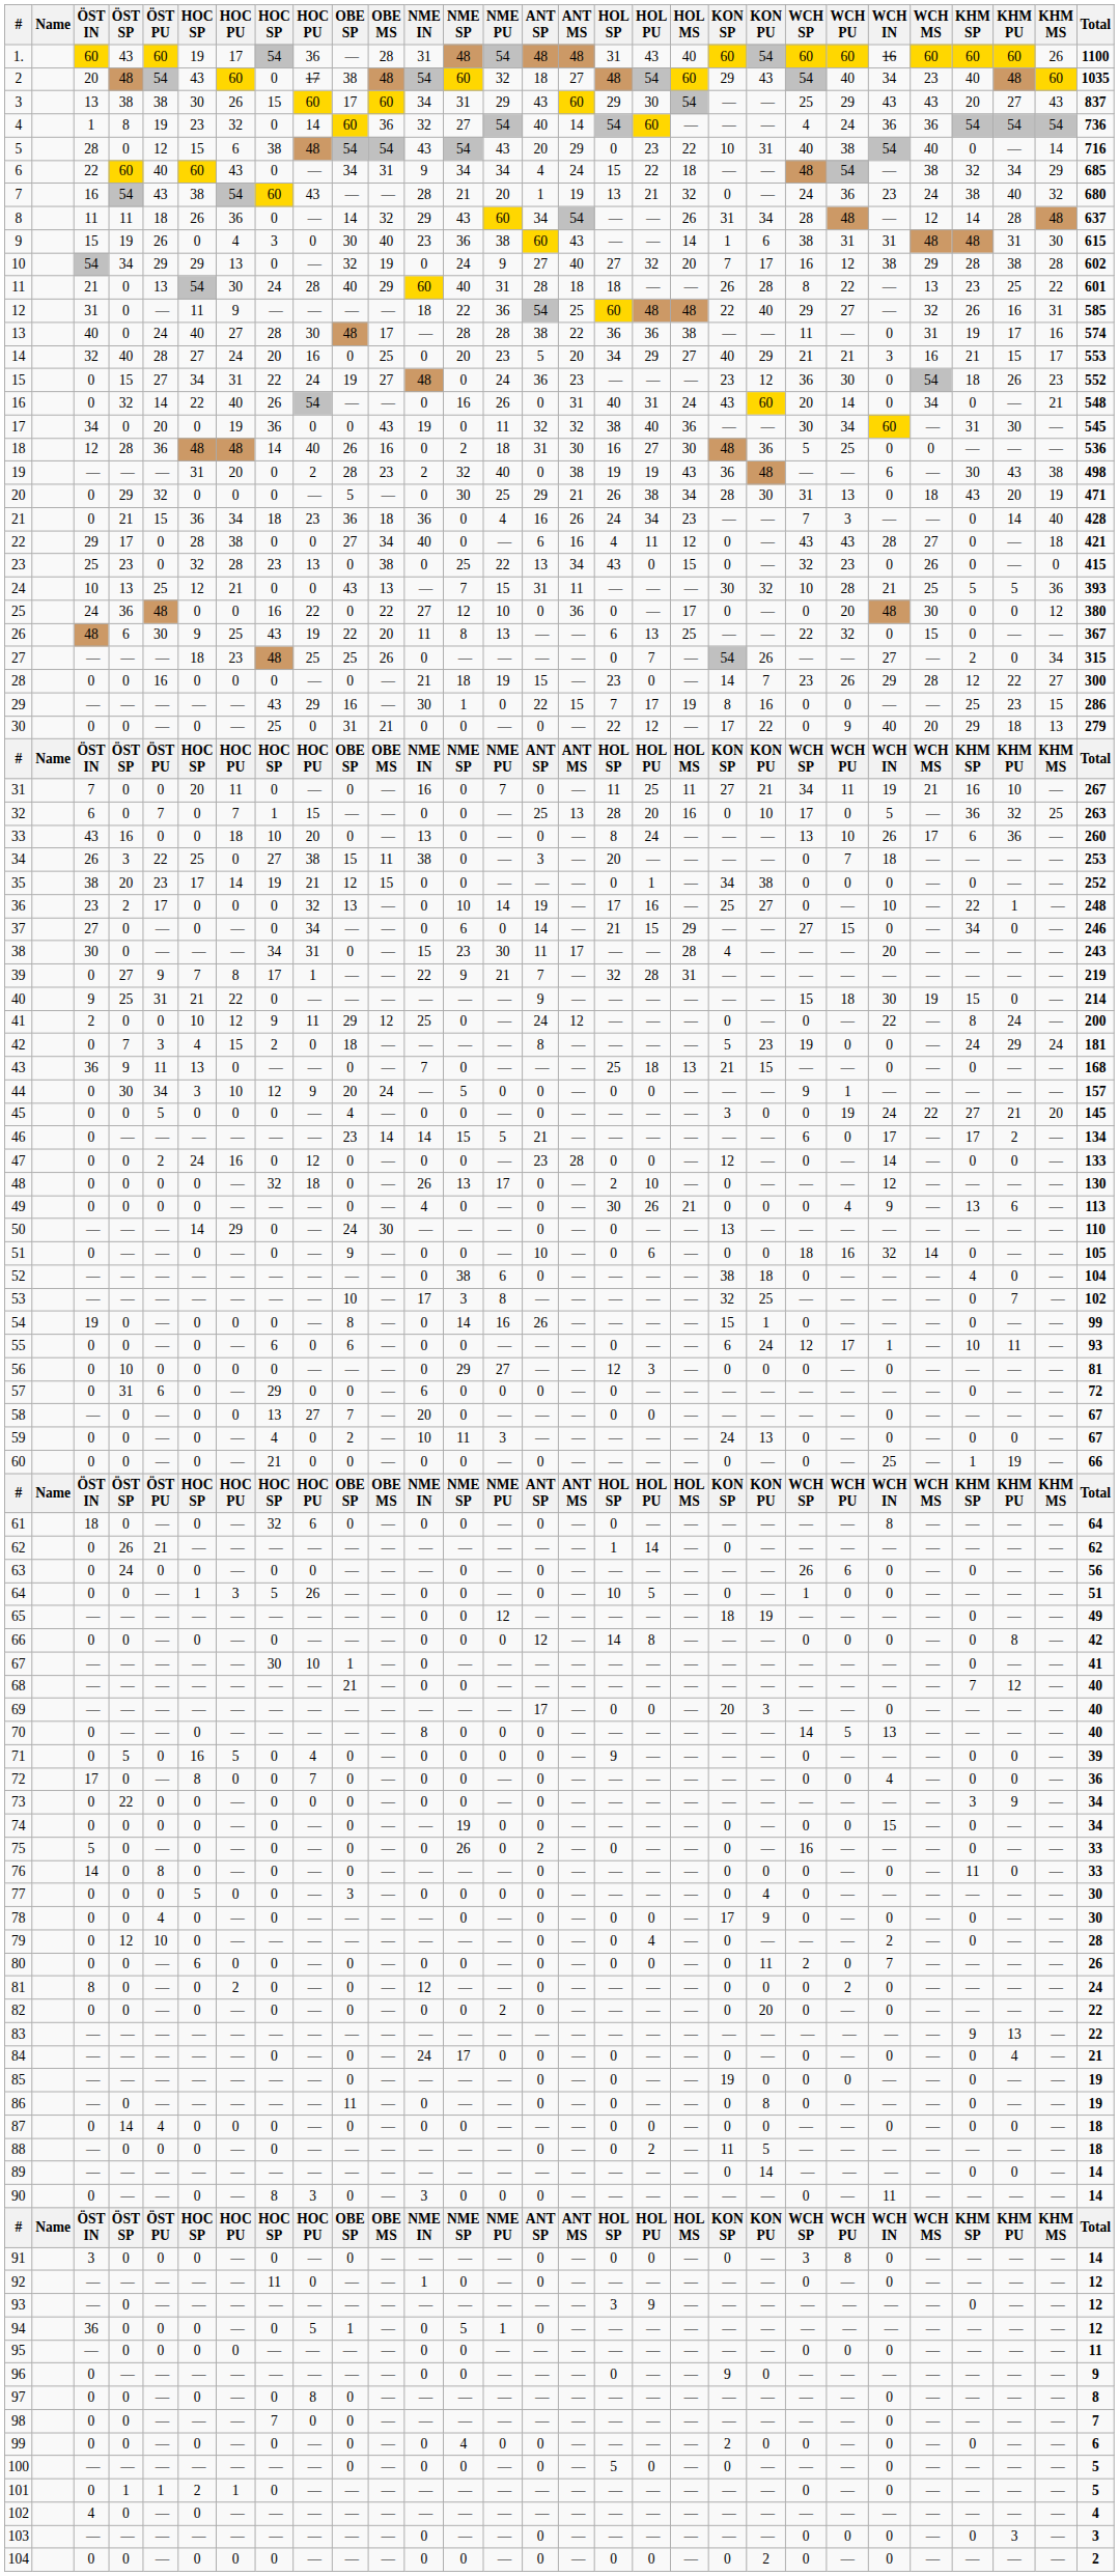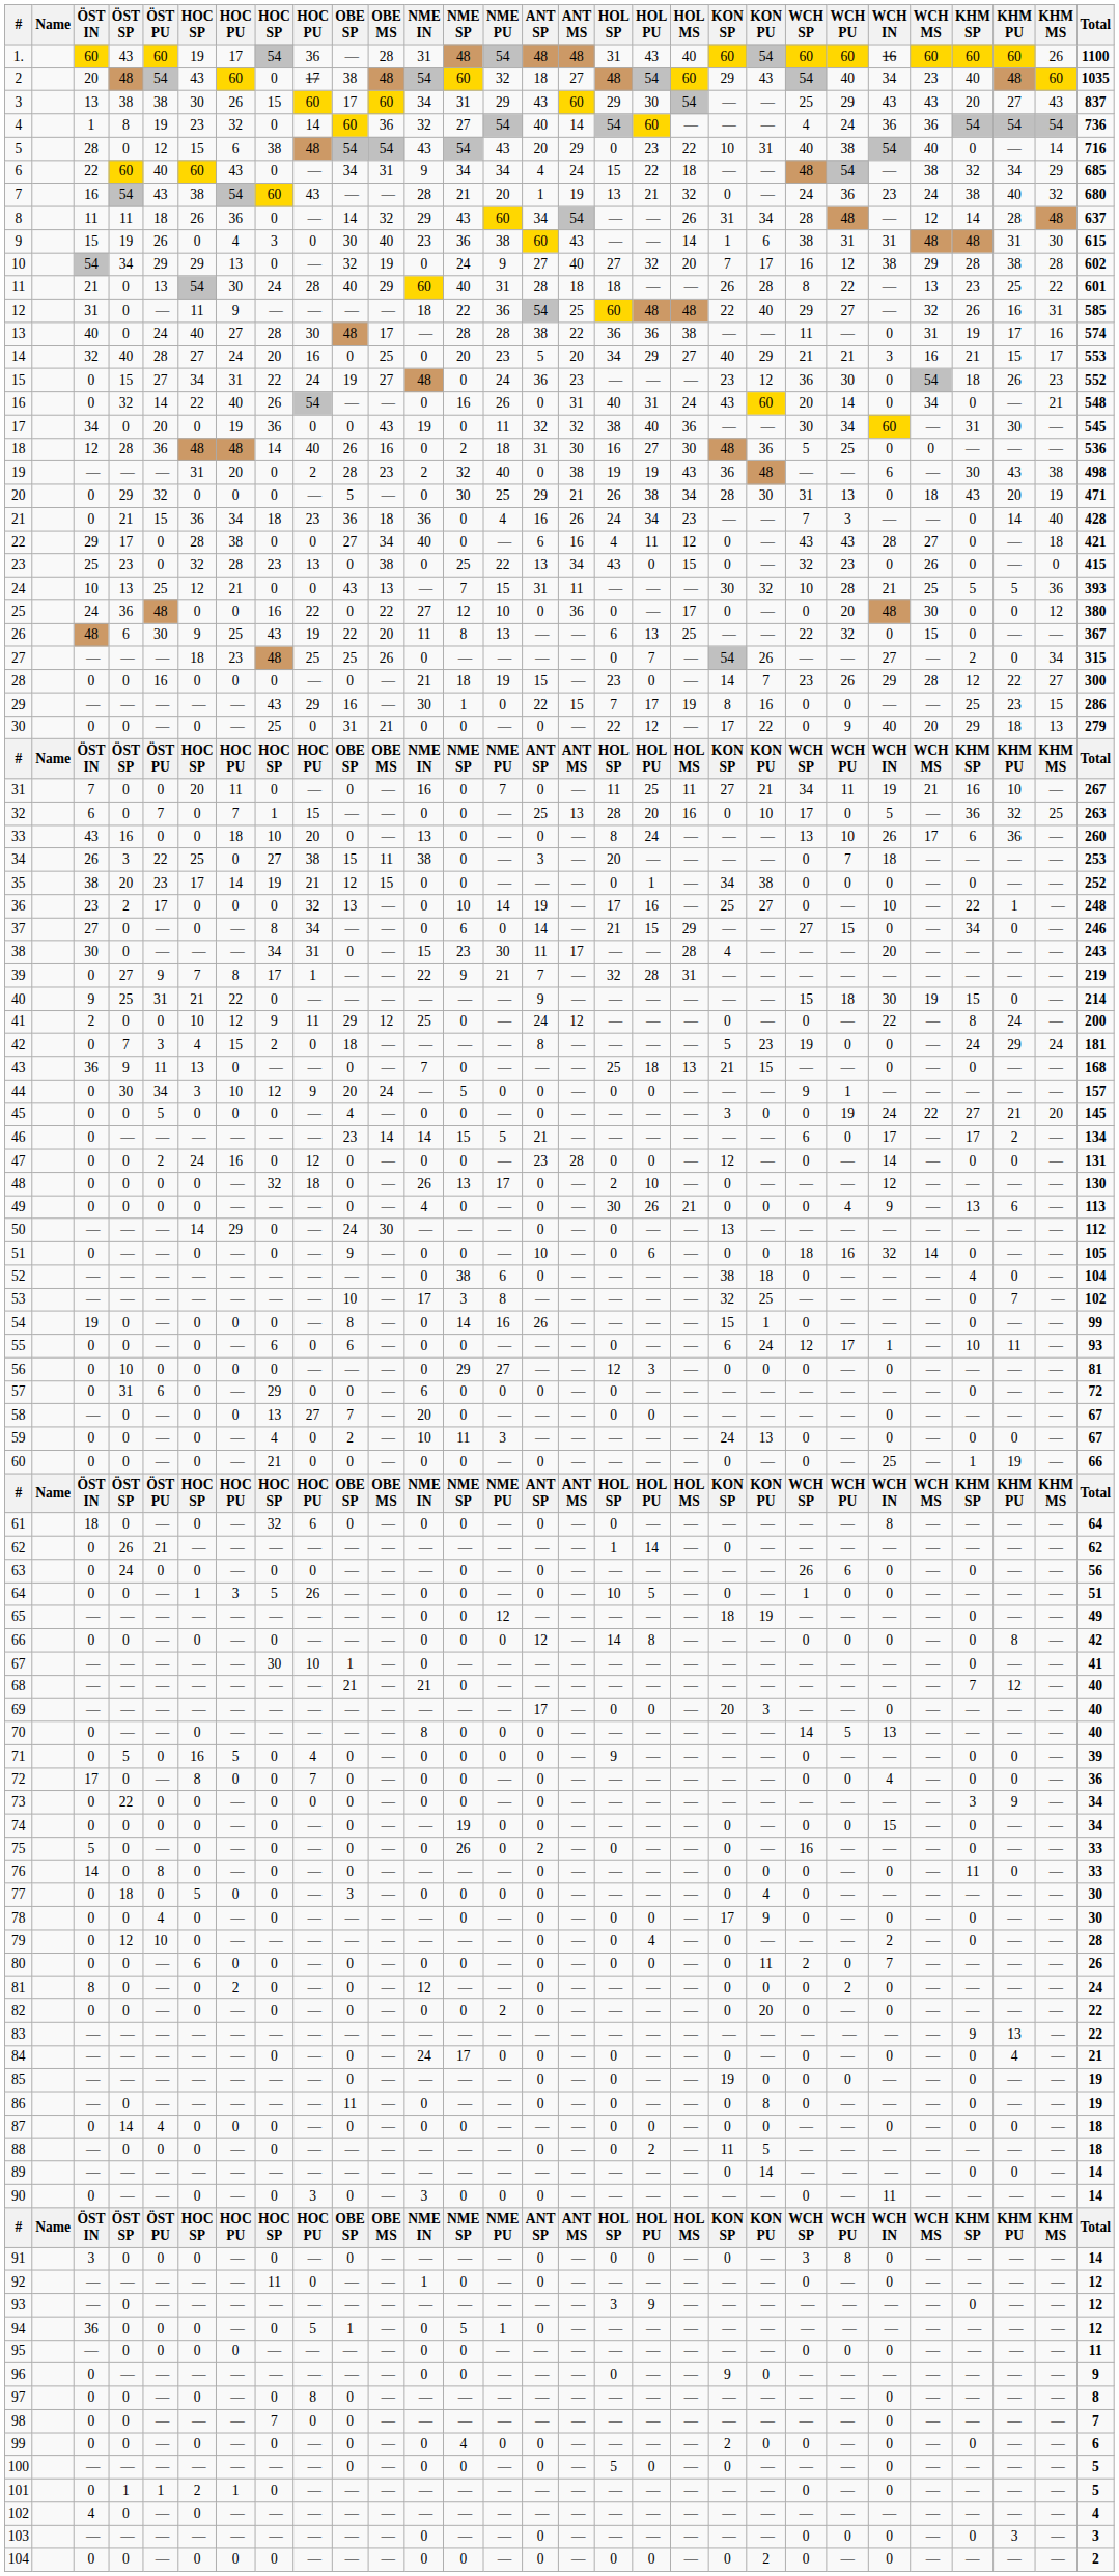37 | column 8: 0 -> 8
47 | Total: 133 -> 131
50 | Total: 110 -> 112
68 | NME IN: 0 -> 21
77 | ÖST SP: 0 -> 18
90 | column 8: 8 -> 0
